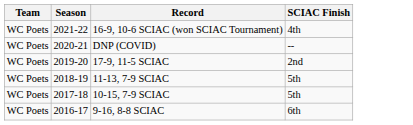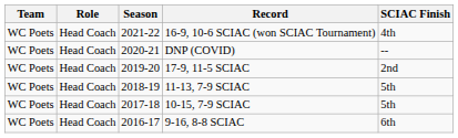+ column: Role | Head Coach | Head Coach | Head Coach | Head Coach | Head Coach | Head Coach
